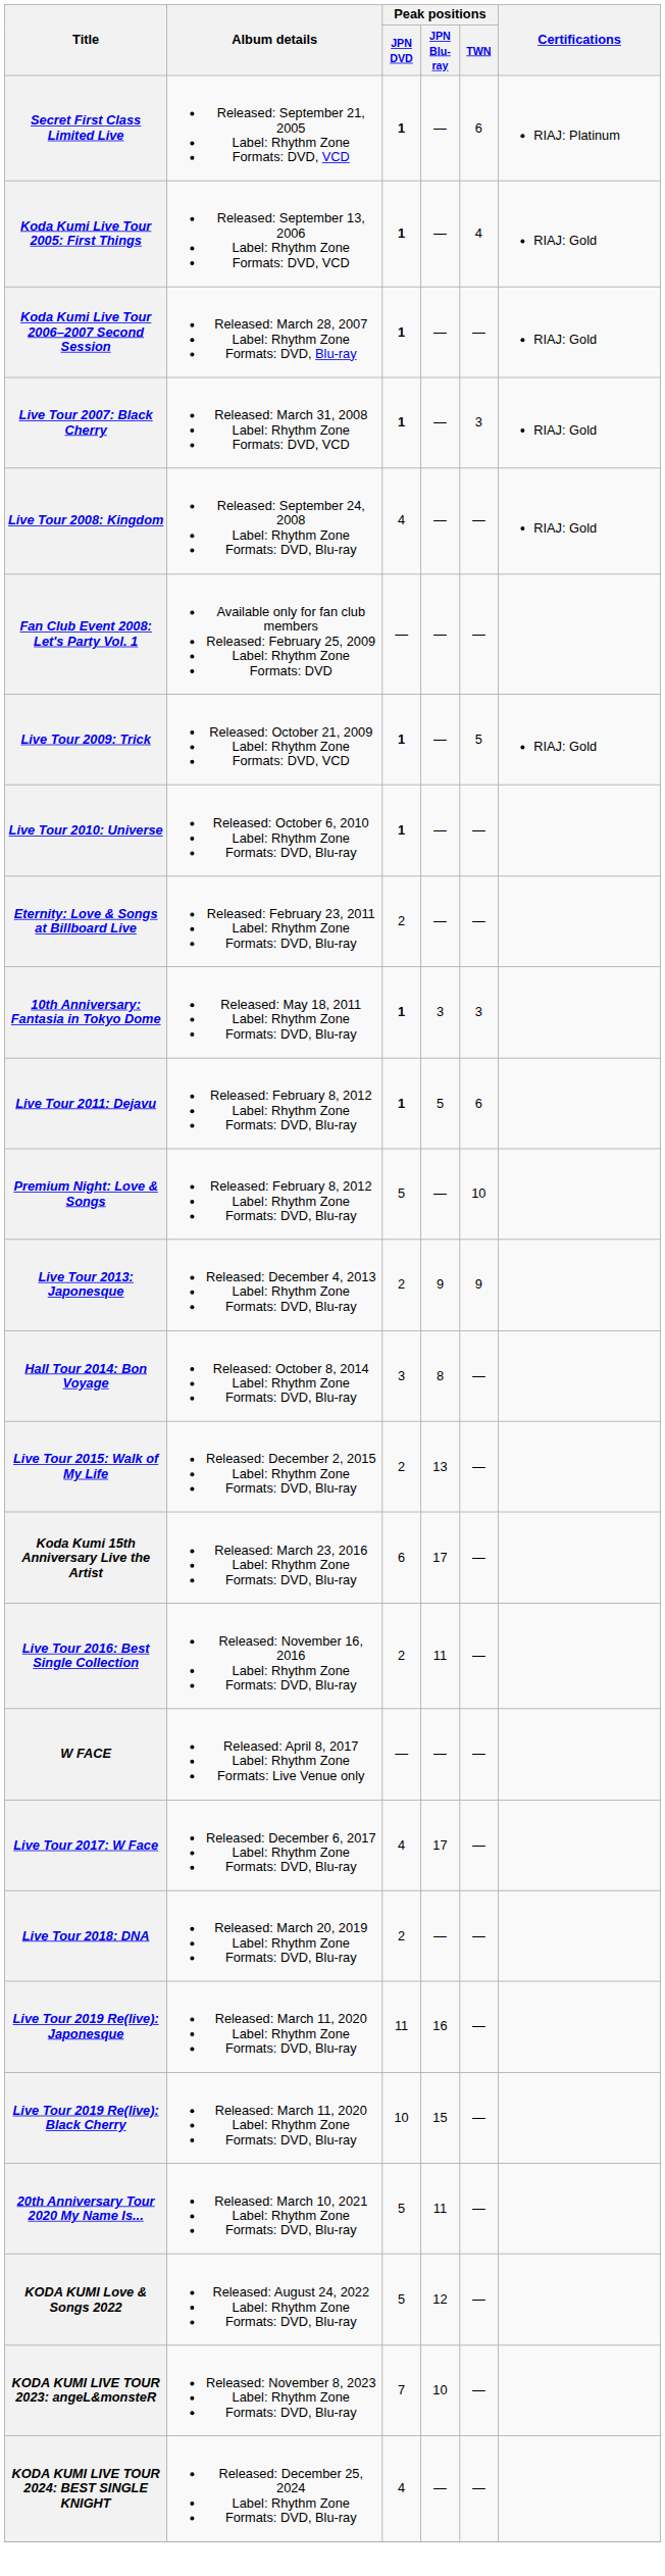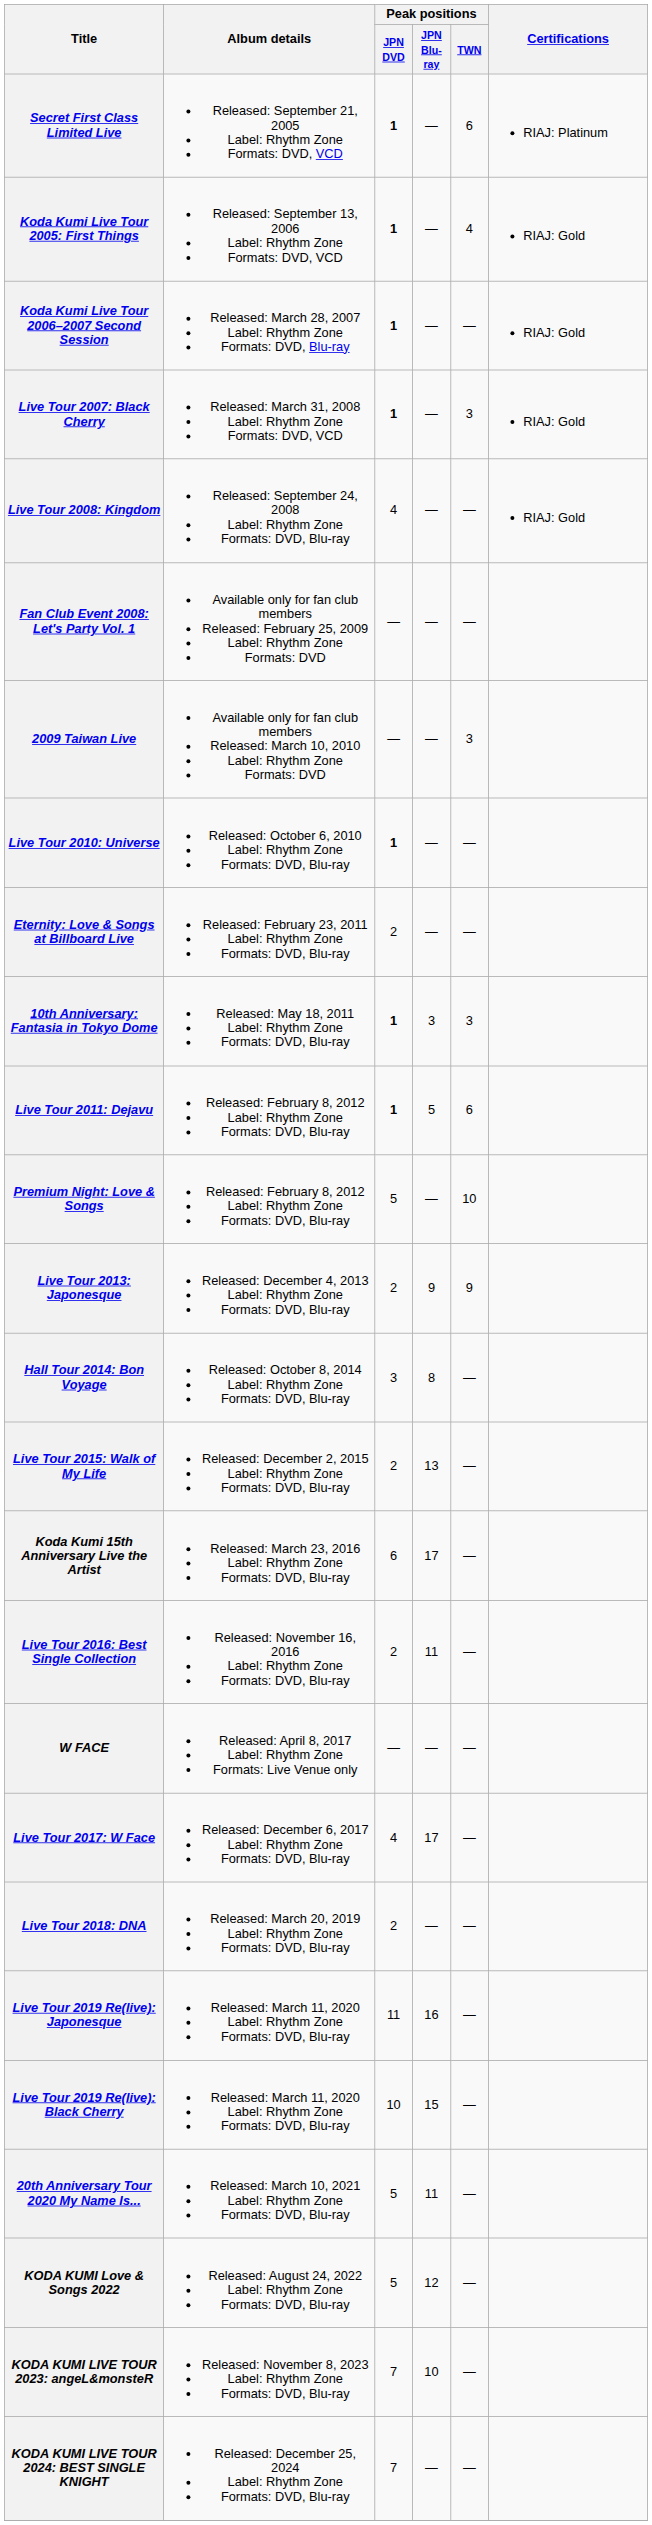- row: Live Tour 2009: Trick | Released: October 21, 2009 Label: Rhythm Zone Formats: DVD, VCD | 1 | — | 5 | RIAJ: Gold
+ row: 2009 Taiwan Live | Available only for fan club members Released: March 10, 2010 Label: Rhythm Zone Formats: DVD | — | — | 3
KODA KUMI LIVE TOUR 2024: BEST SINGLE KNIGHT | Peak positions / JPN DVD: 4 -> 7
